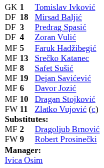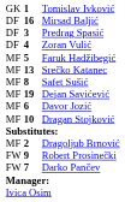Mirsad Baljić | column 2: 18 -> 16
- row: FW | 11 | Zlatko Vujović (c)
+ row: FW | 7 | Darko Pančev
